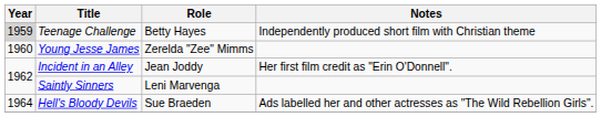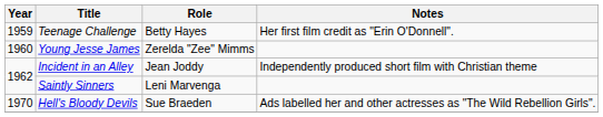Teenage Challenge | Year: lightgrey background -> no background
Teenage Challenge | Notes: Independently produced short film with Christian theme -> Her first film credit as "Erin O'Donnell".
Incident in an Alley | Notes: Her first film credit as "Erin O'Donnell". -> Independently produced short film with Christian theme
Hell's Bloody Devils | Year: 1964 -> 1970
